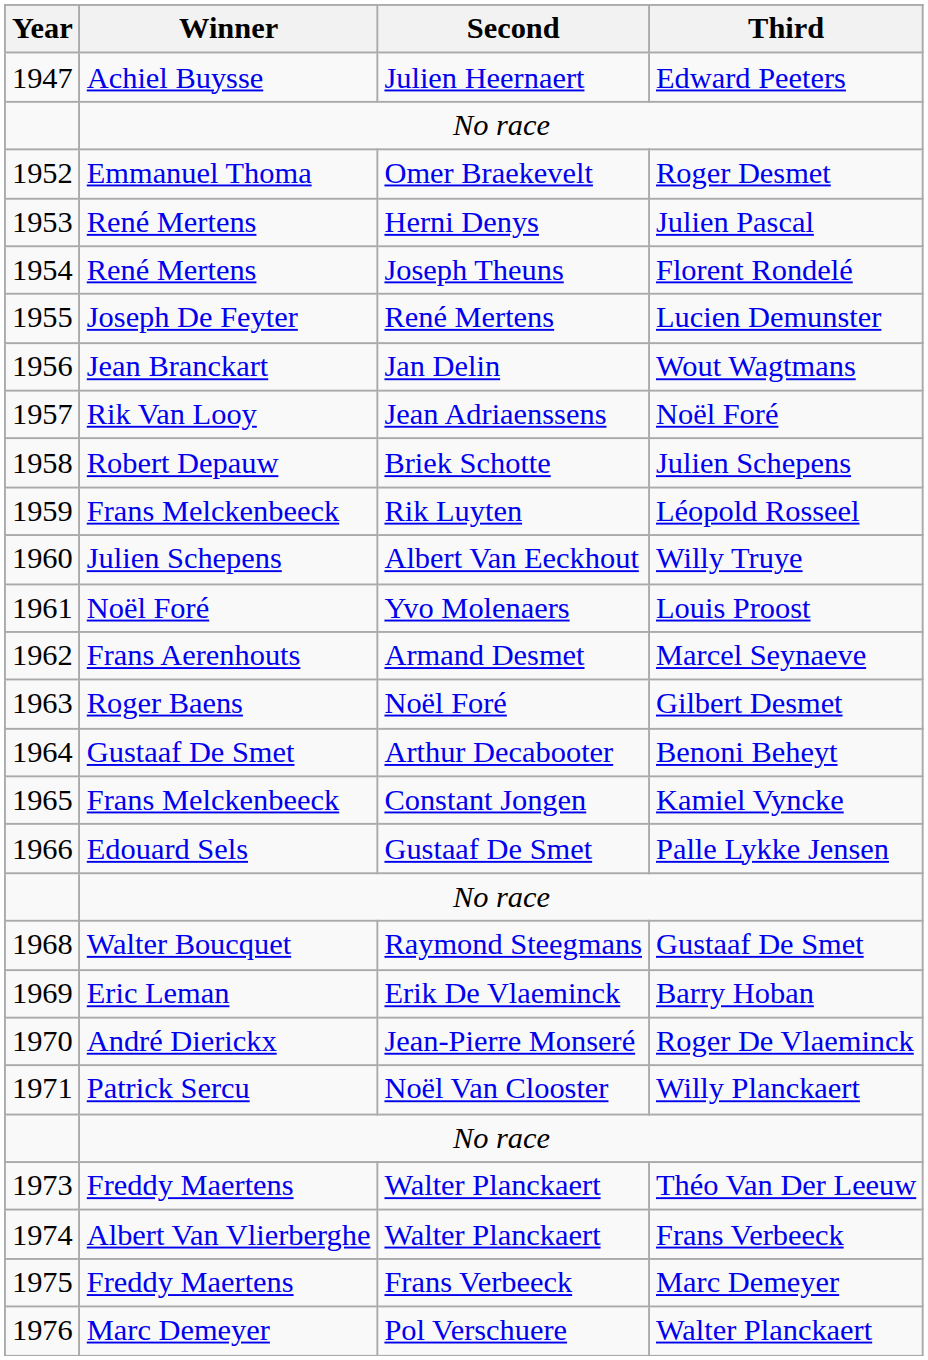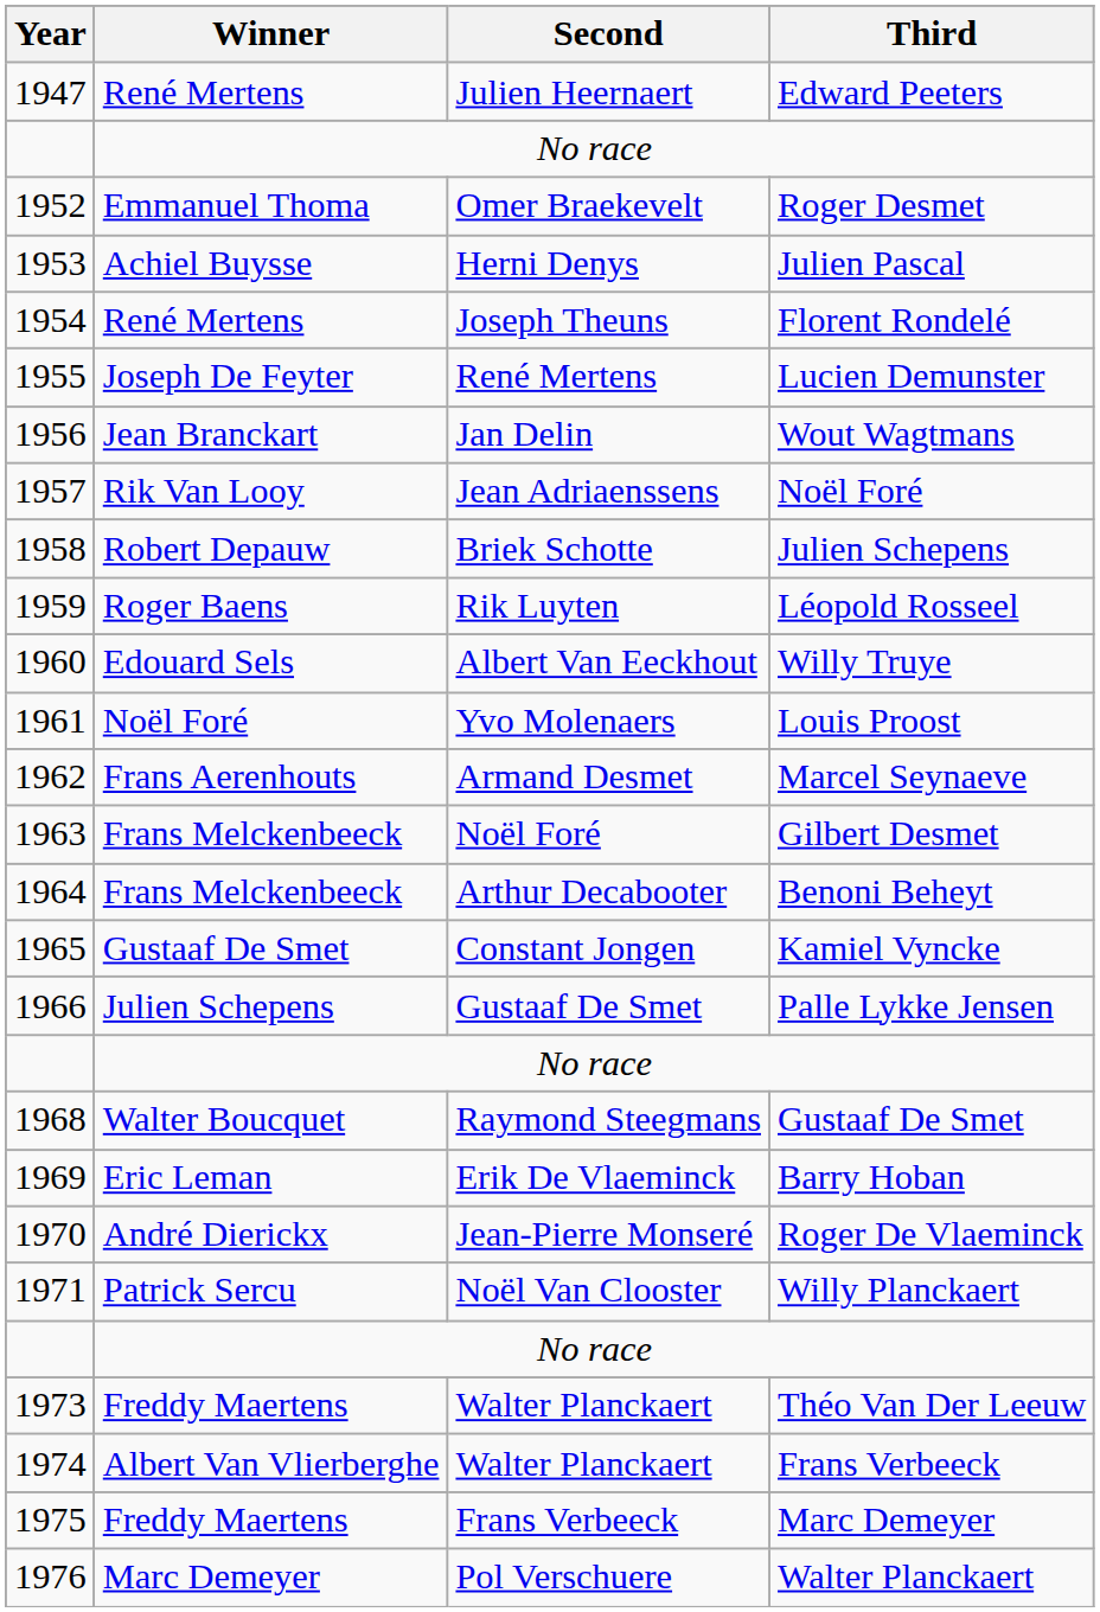Edward Peeters | Winner: Achiel Buysse -> René Mertens
Julien Pascal | Winner: René Mertens -> Achiel Buysse
Léopold Rosseel | Winner: Frans Melckenbeeck -> Roger Baens
Willy Truye | Winner: Julien Schepens -> Edouard Sels
Gilbert Desmet | Winner: Roger Baens -> Frans Melckenbeeck
Benoni Beheyt | Winner: Gustaaf De Smet -> Frans Melckenbeeck
Kamiel Vyncke | Winner: Frans Melckenbeeck -> Gustaaf De Smet
Palle Lykke Jensen | Winner: Edouard Sels -> Julien Schepens
